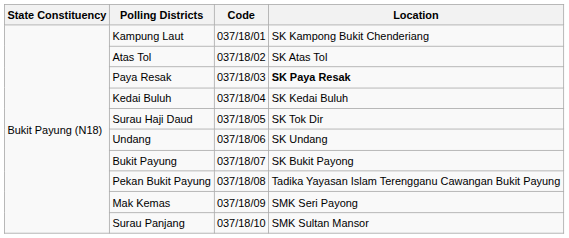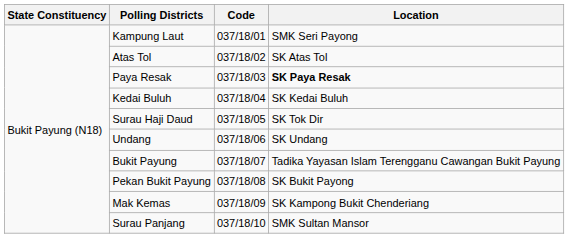Kampung Laut | Location: SK Kampong Bukit Chenderiang -> SMK Seri Payong
Bukit Payung | Location: SK Bukit Payong -> Tadika Yayasan Islam Terengganu Cawangan Bukit Payung
Pekan Bukit Payung | Location: Tadika Yayasan Islam Terengganu Cawangan Bukit Payung -> SK Bukit Payong
Mak Kemas | Location: SMK Seri Payong -> SK Kampong Bukit Chenderiang
